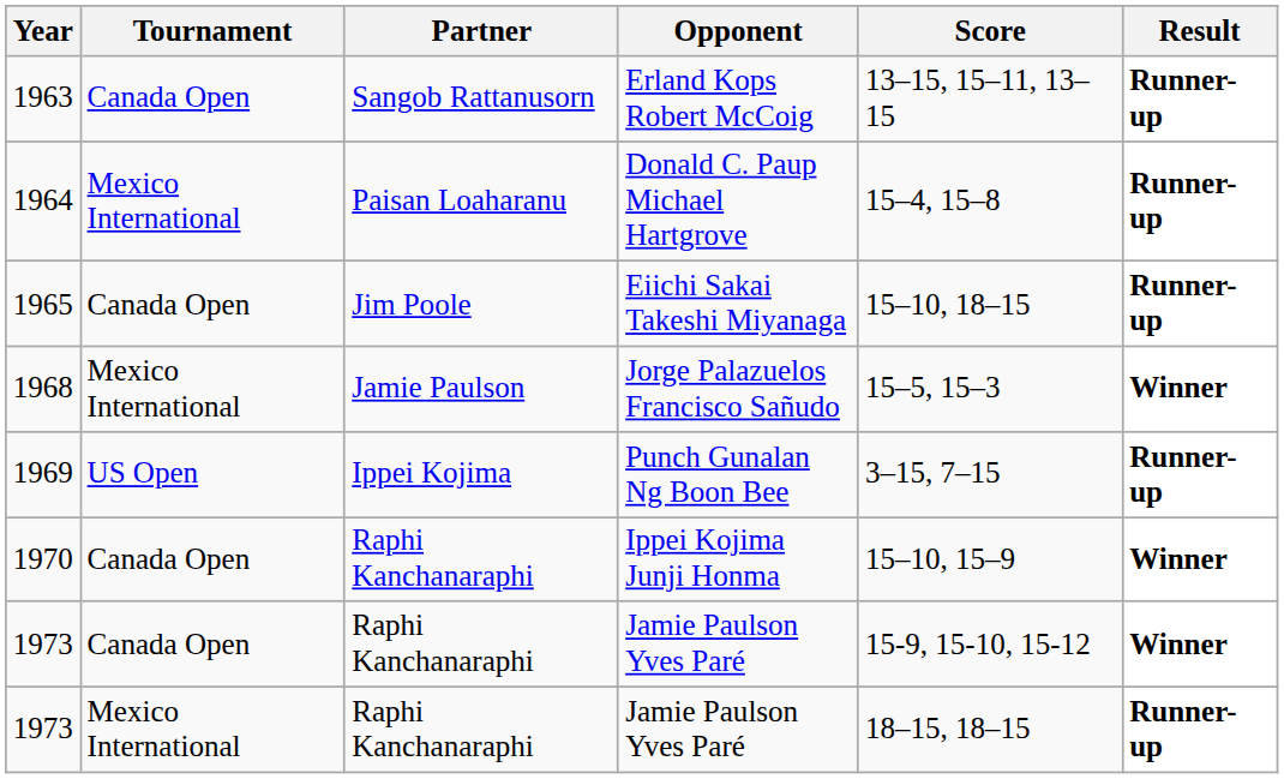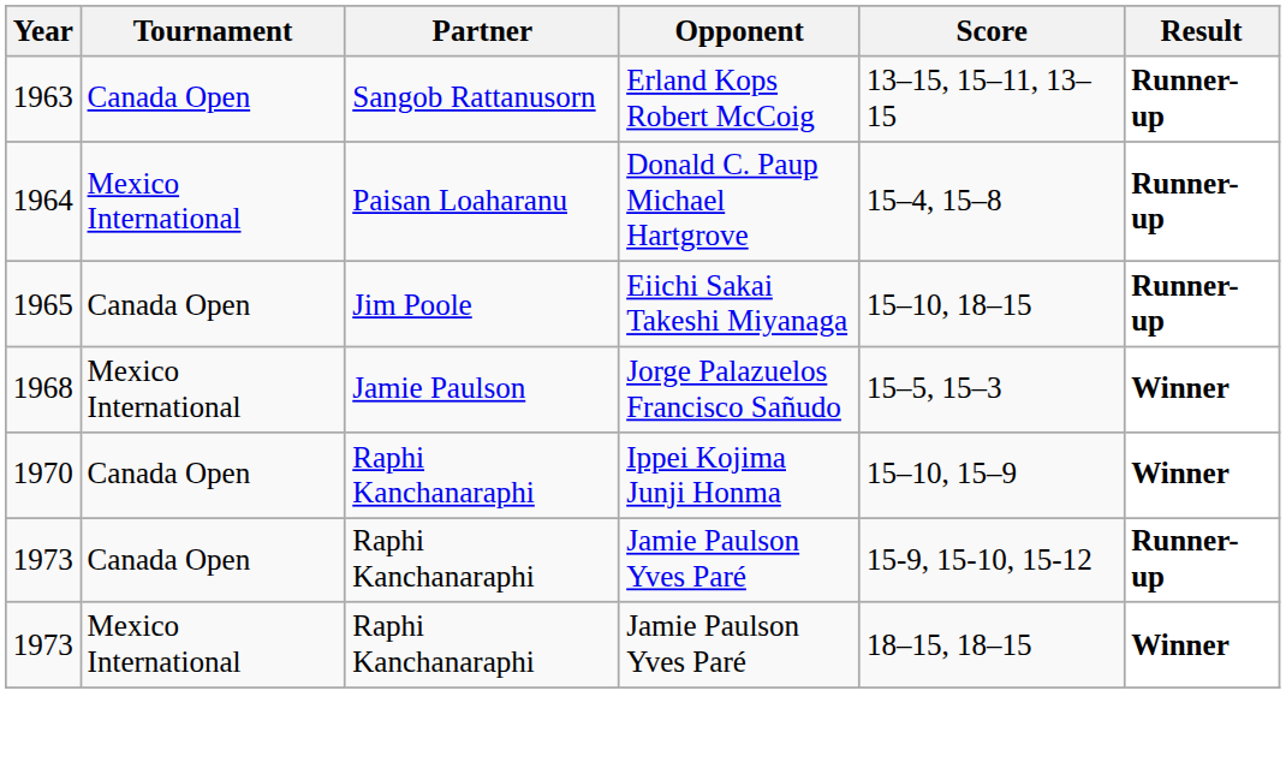- row: 1969 | US Open | Ippei Kojima | Punch Gunalan Ng Boon Bee | 3–15, 7–15 | Runner-up
1973 / Canada Open | Result: Winner -> Runner-up
1973 / Mexico International | Result: Runner-up -> Winner
